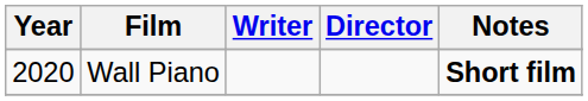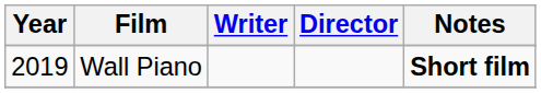Wall Piano | Year: 2020 -> 2019
